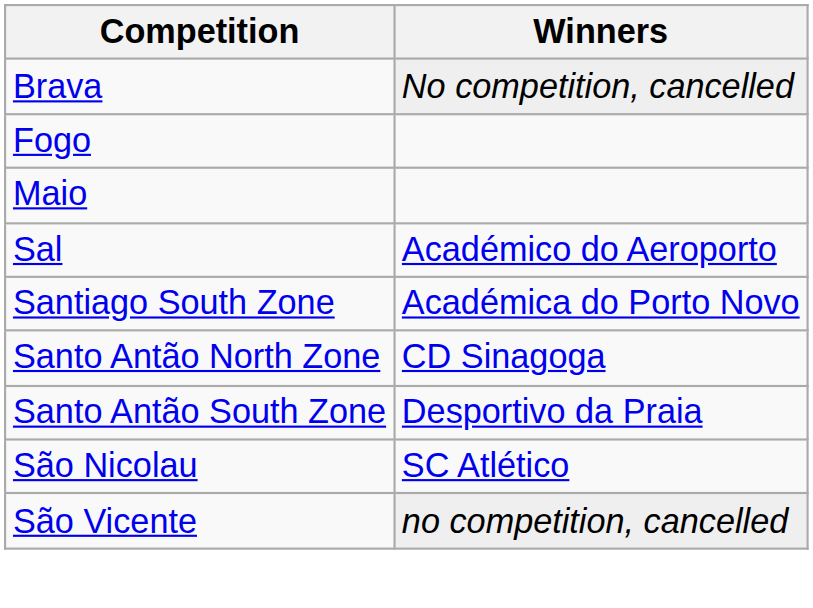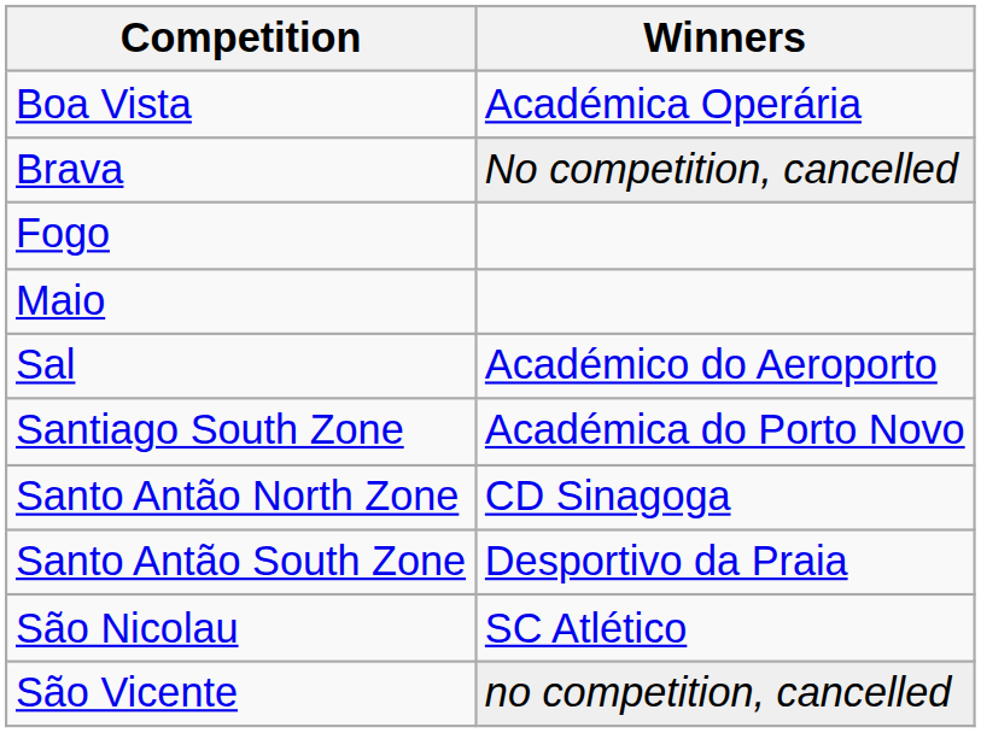+ row: Boa Vista | Académica Operária
